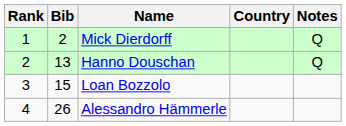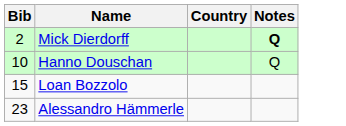- column: Rank | 1 | 2 | 3 | 4
Mick Dierdorff | Notes: normal -> bold
Hanno Douschan | Bib: 13 -> 10
Alessandro Hämmerle | Bib: 26 -> 23
